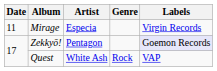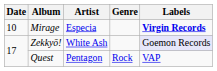Mirage | Date: 11 -> 10
Mirage | Labels: normal -> bold
Zekkyō! | Artist: Pentagon -> White Ash
Quest | Artist: White Ash -> Pentagon
